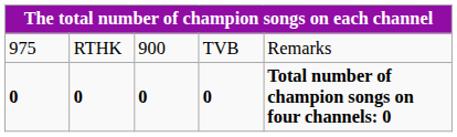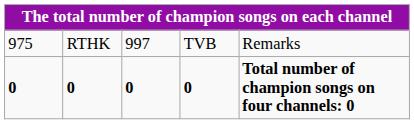RTHK | column 3: 900 -> 997
